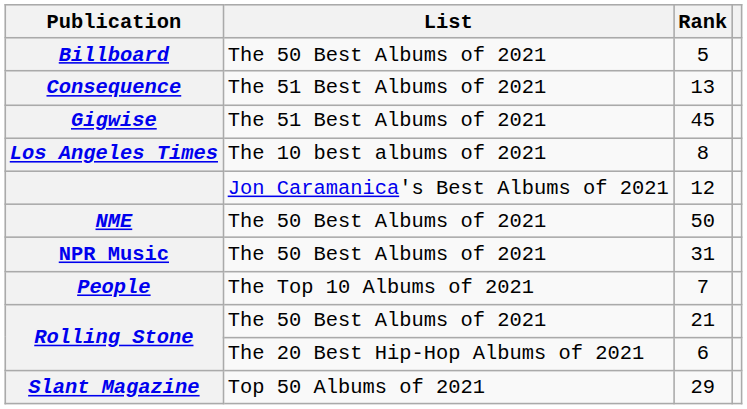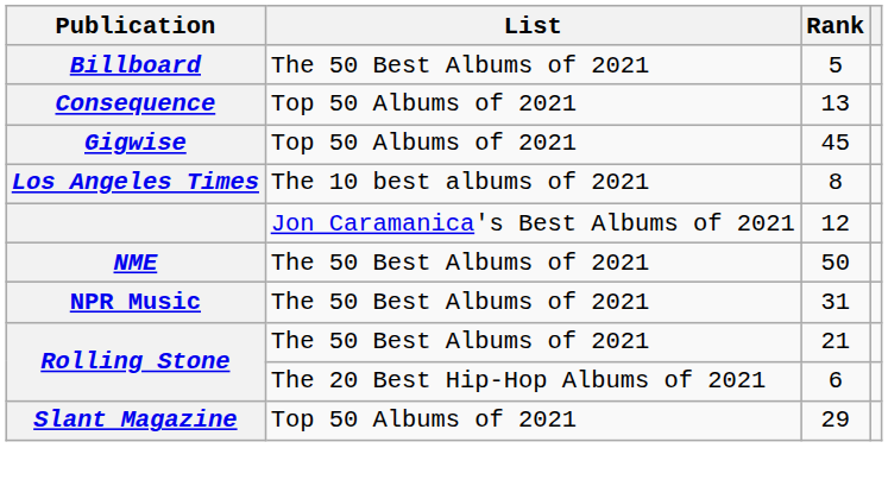Consequence | List: The 51 Best Albums of 2021 -> Top 50 Albums of 2021
Gigwise | List: The 51 Best Albums of 2021 -> Top 50 Albums of 2021
- row: People | The Top 10 Albums of 2021 | 7
